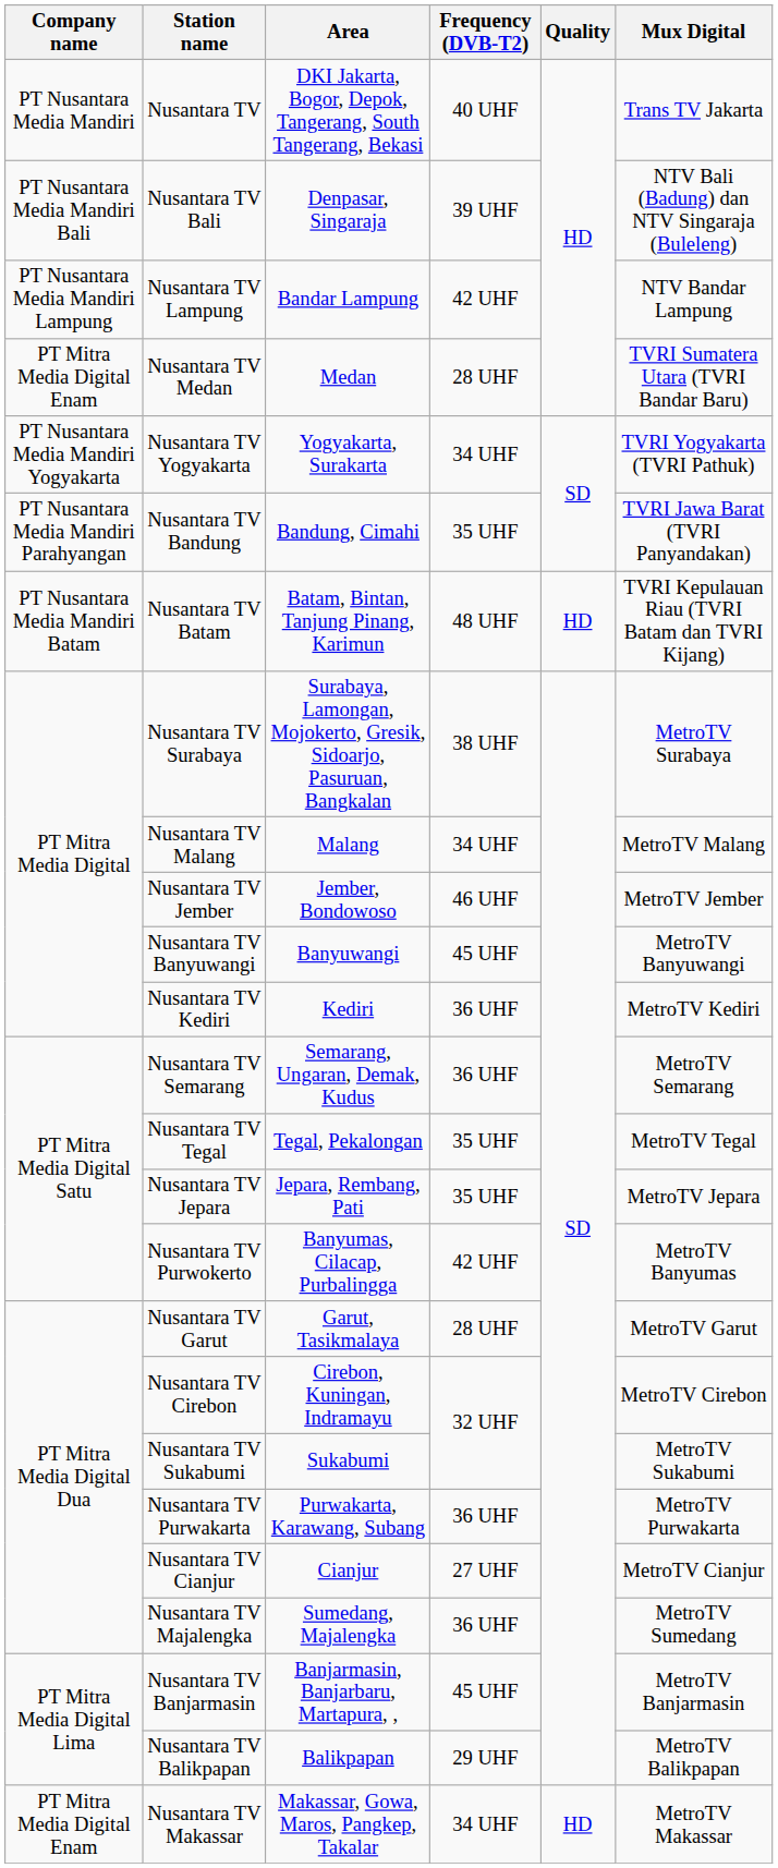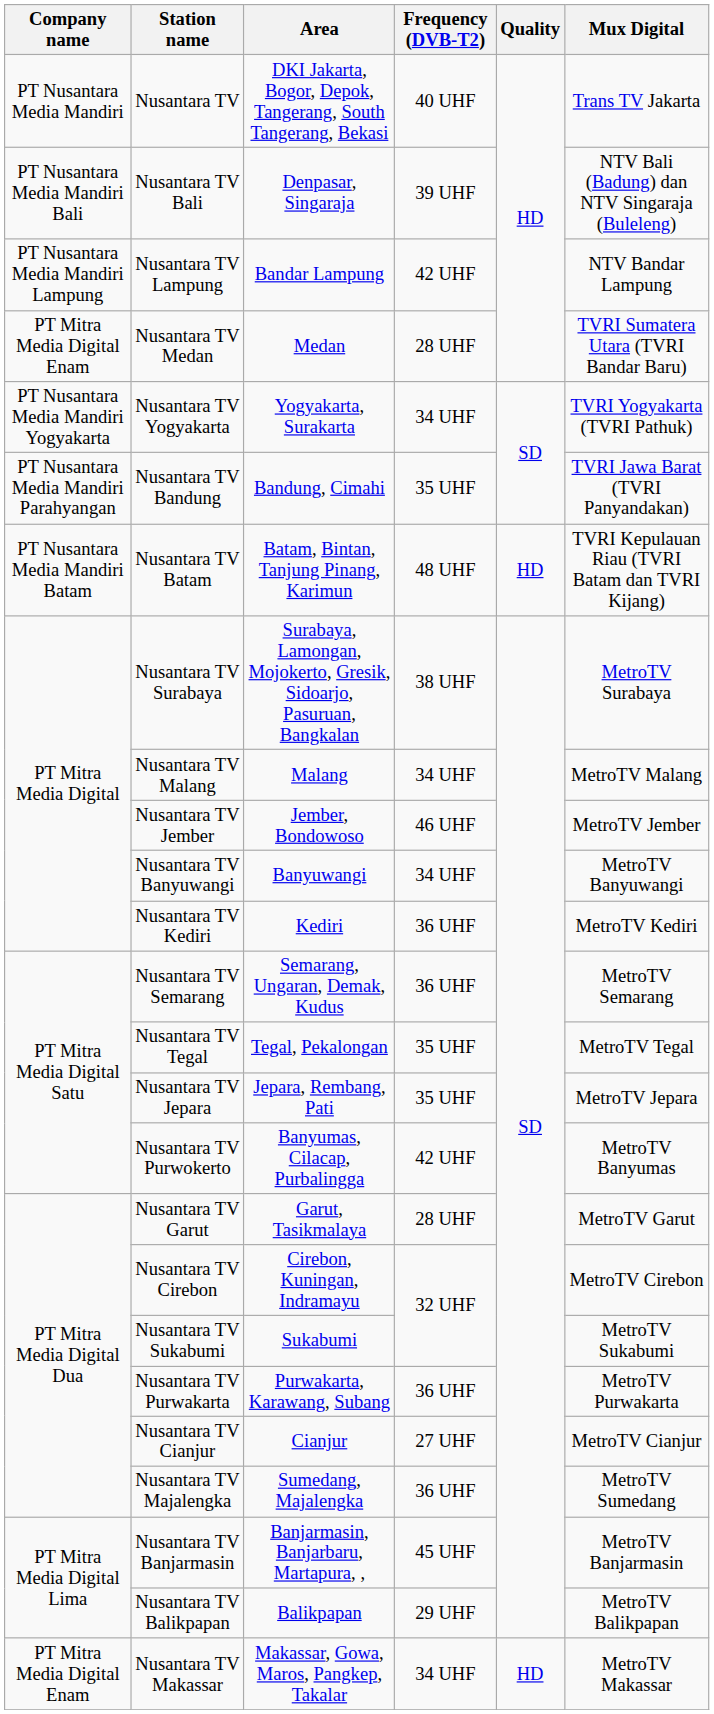Nusantara TV Banyuwangi | Frequency (DVB-T2): 45 UHF -> 34 UHF
